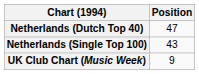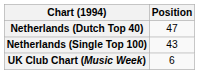UK Club Chart (Music Week) | Position: 9 -> 6
